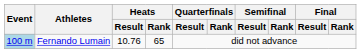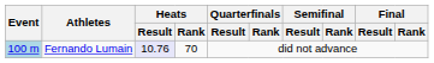Fernando Lumain | Heats / Result: no background -> lavender background
Fernando Lumain | Heats / Rank: 65 -> 70
